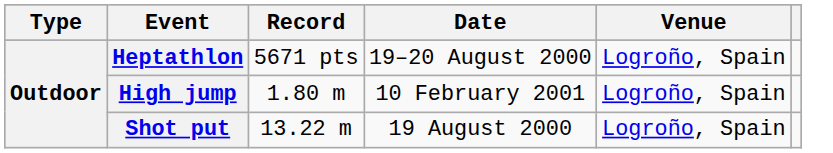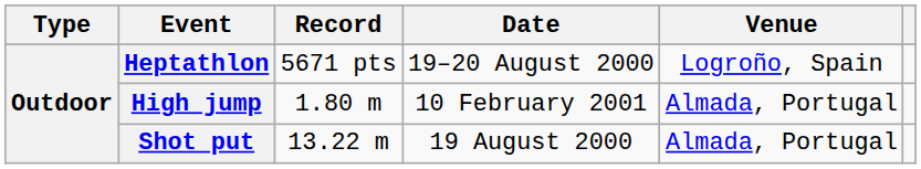High jump | Venue: Logroño, Spain -> Almada, Portugal
Shot put | Venue: Logroño, Spain -> Almada, Portugal
